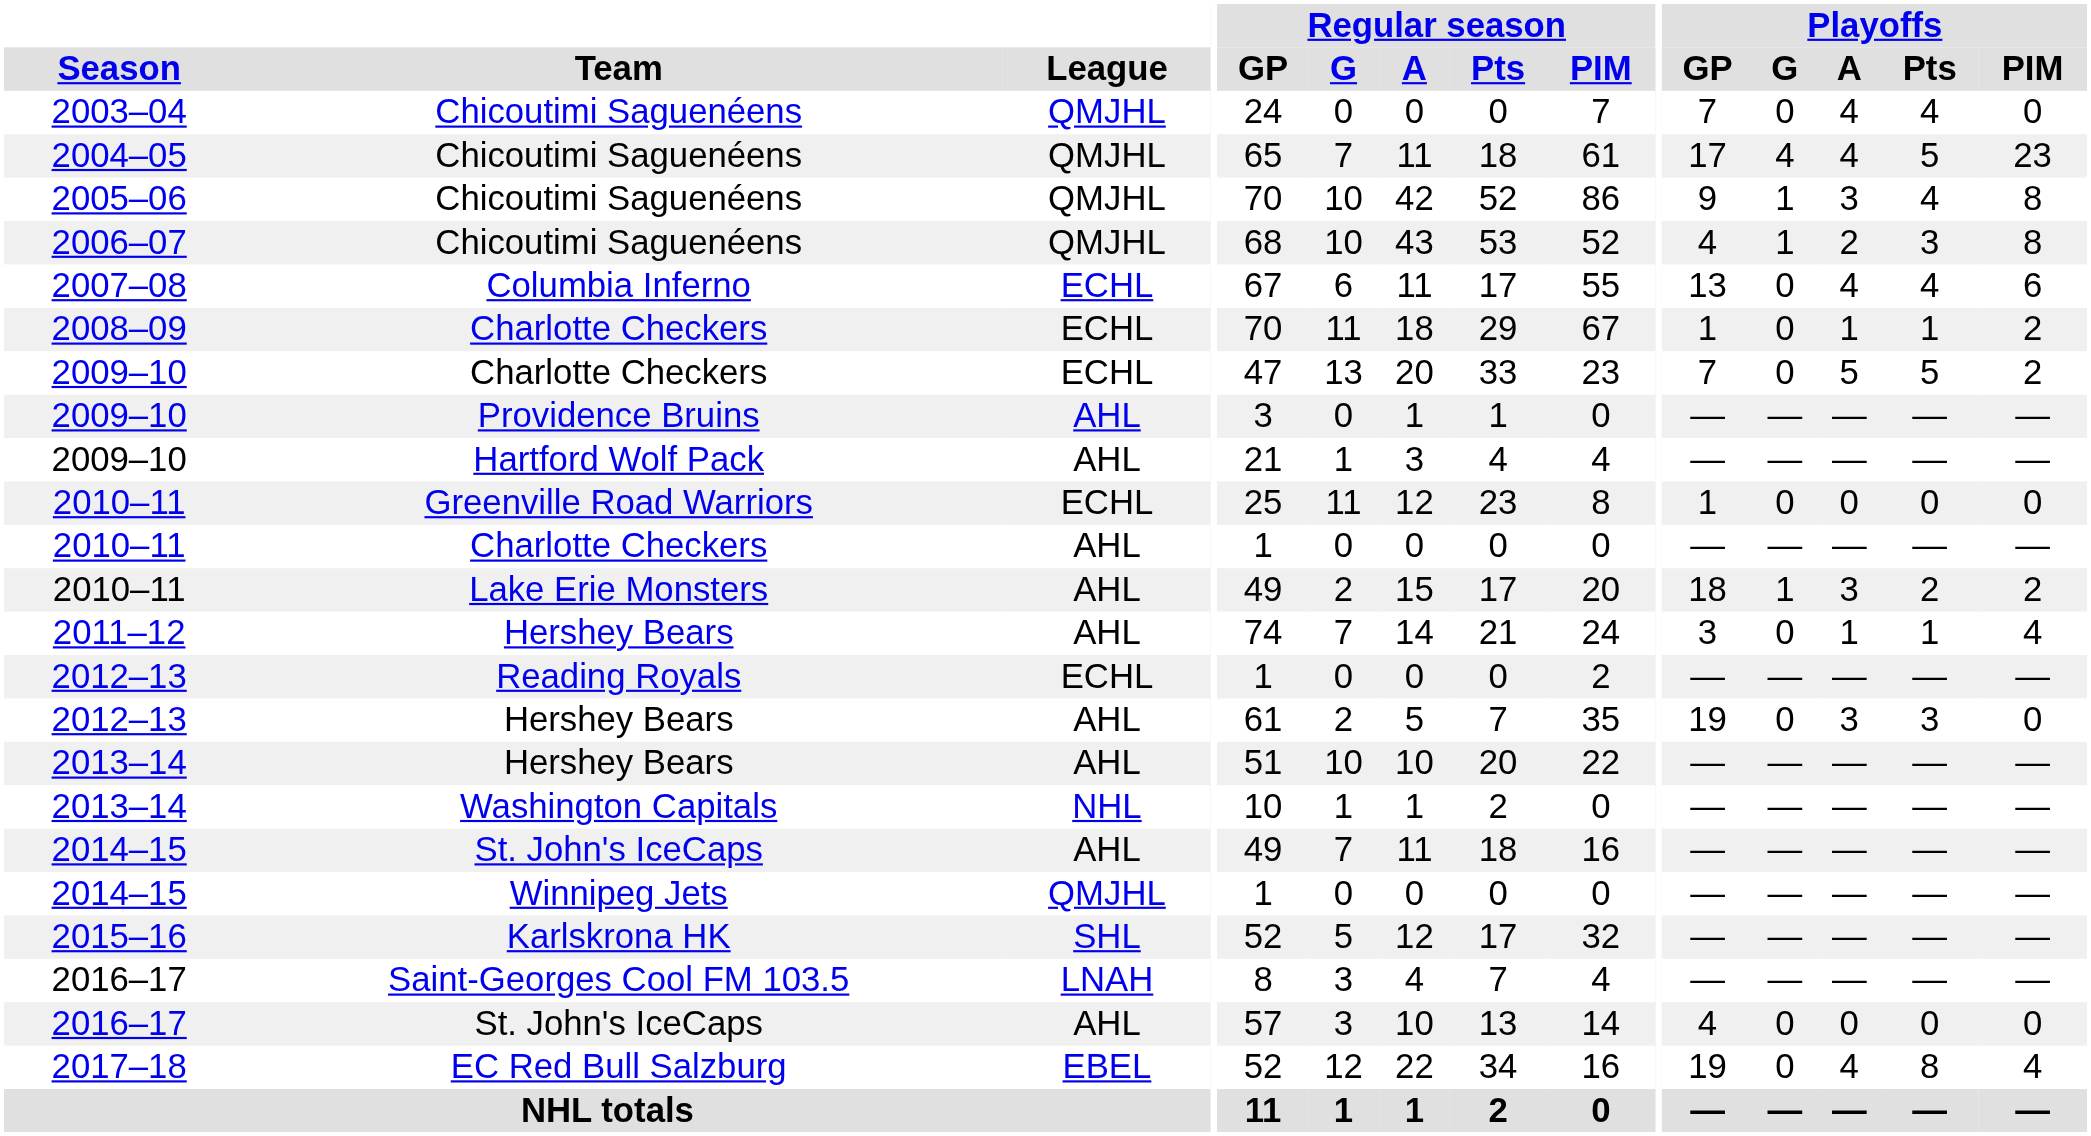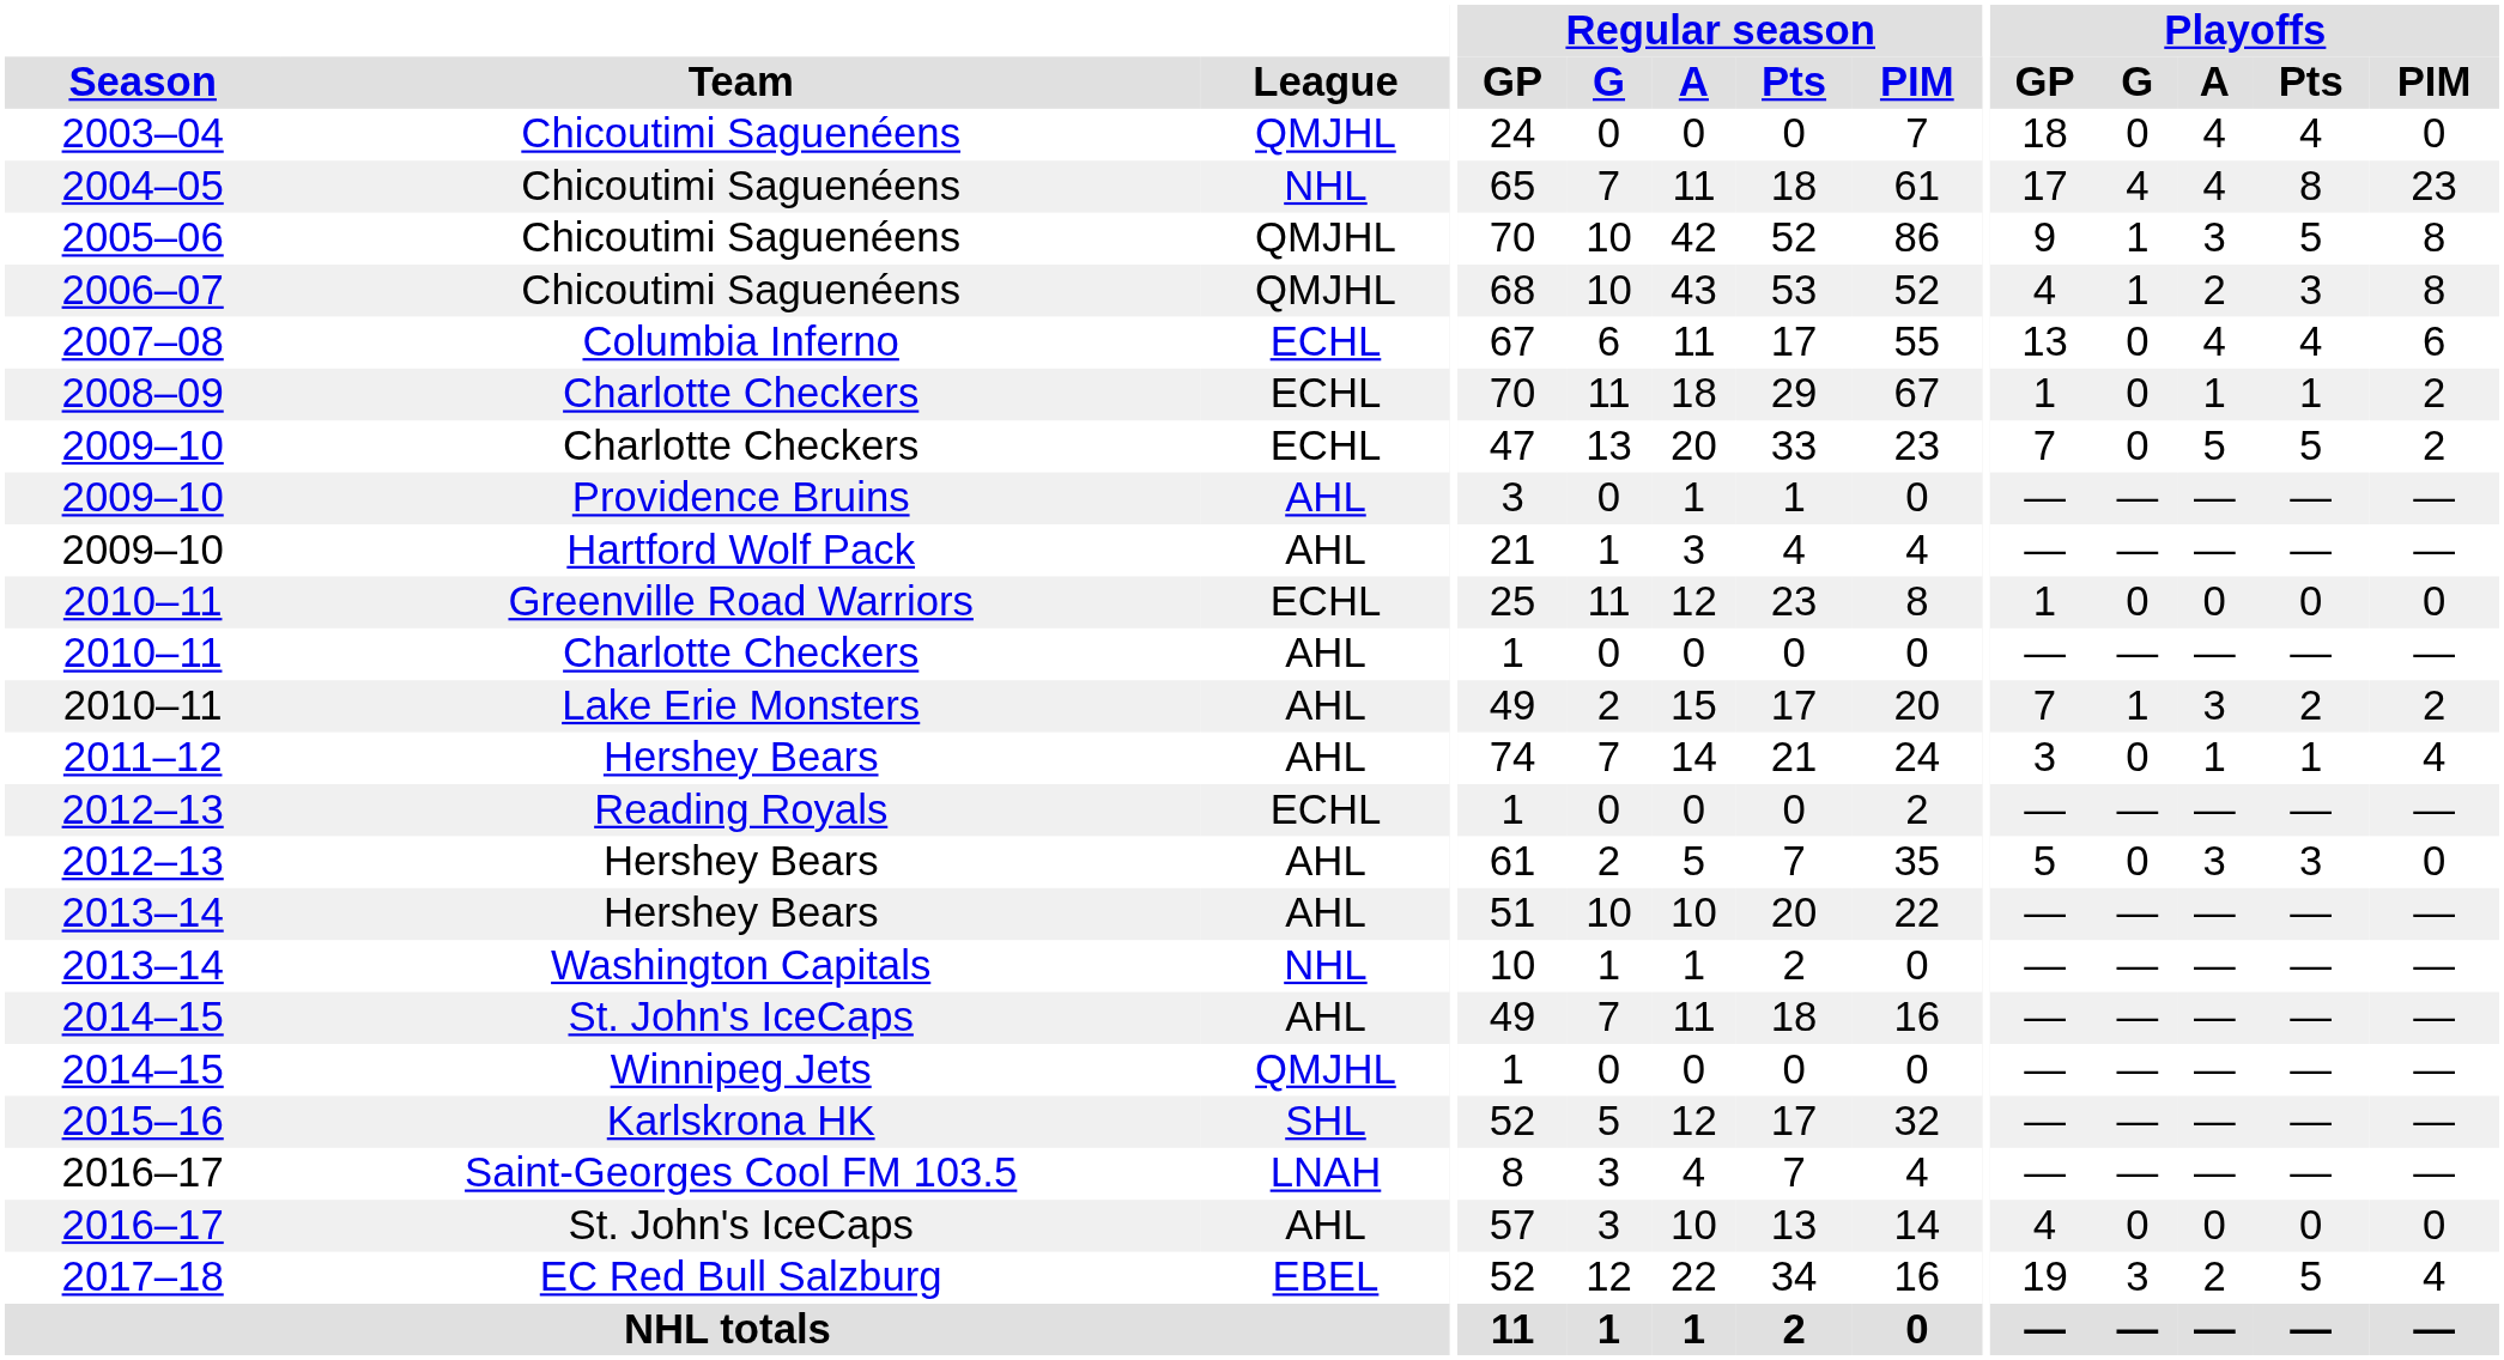2003–04 | Playoffs / GP: 7 -> 18
2004–05 | League: QMJHL -> NHL
2004–05 | Playoffs / Pts: 5 -> 8
2005–06 | Playoffs / Pts: 4 -> 5
2010–11 / Lake Erie Monsters | Playoffs / GP: 18 -> 7
2012–13 / Hershey Bears | Playoffs / GP: 19 -> 5
2017–18 | Playoffs / G: 0 -> 3
2017–18 | Playoffs / A: 4 -> 2
2017–18 | Playoffs / Pts: 8 -> 5
